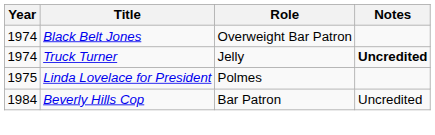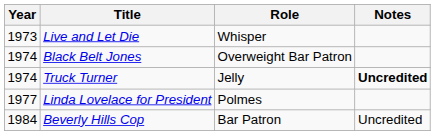+ row: 1973 | Live and Let Die | Whisper
Linda Lovelace for President | Year: 1975 -> 1977
